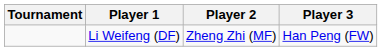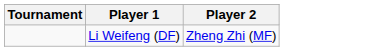- column: Player 3 | Han Peng (FW)
